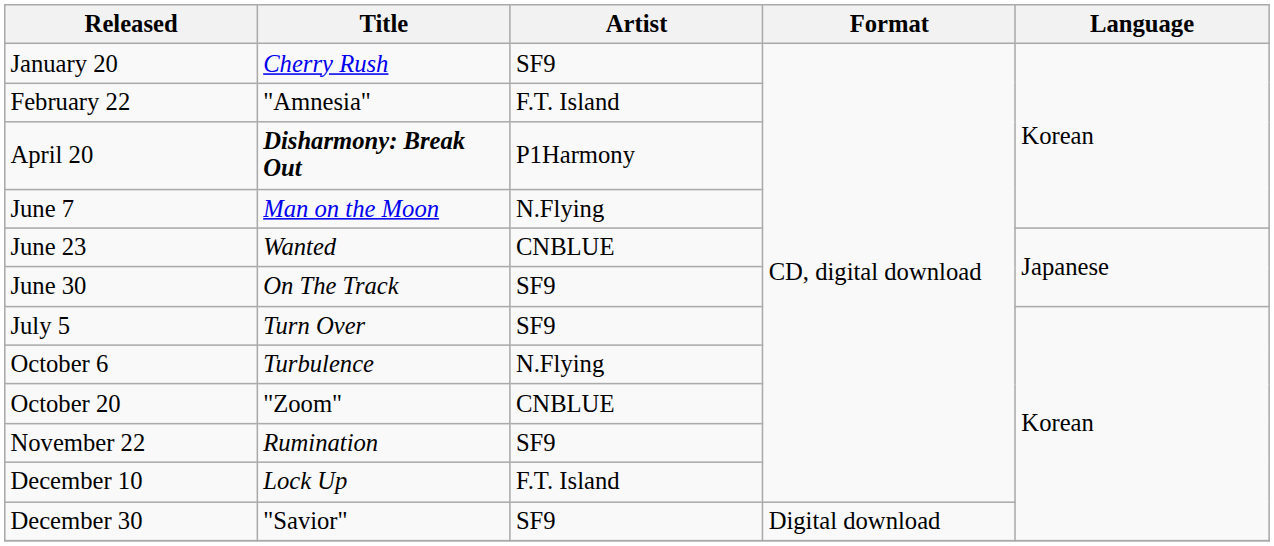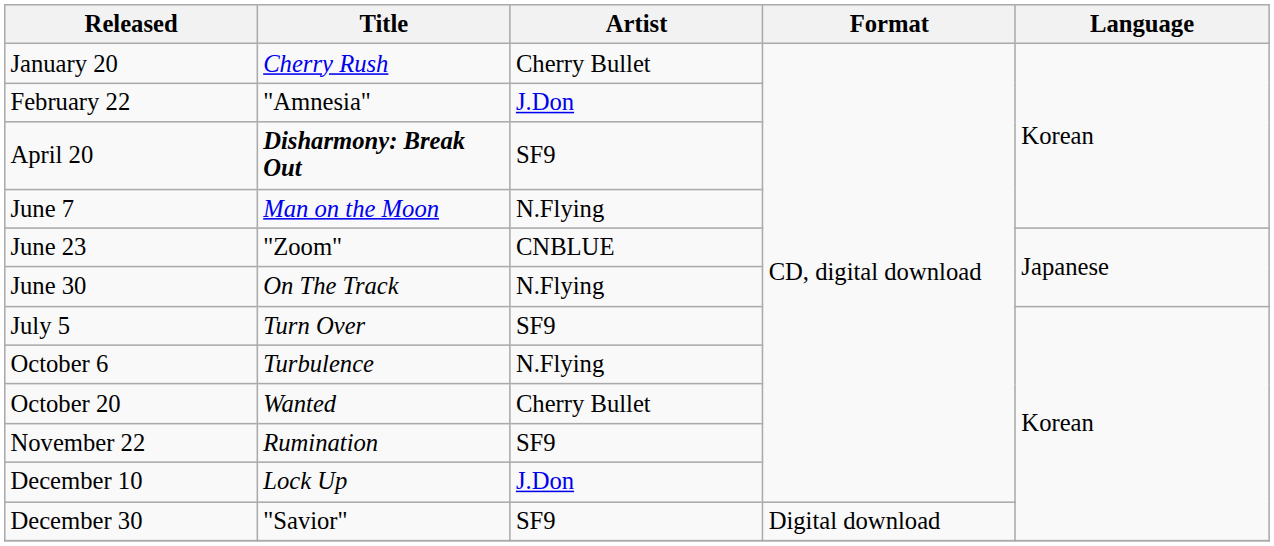January 20 | Artist: SF9 -> Cherry Bullet
February 22 | Artist: F.T. Island -> J.Don
April 20 | Artist: P1Harmony -> SF9
June 23 | Title: Wanted -> "Zoom"
June 30 | Artist: SF9 -> N.Flying
October 20 | Title: "Zoom" -> Wanted
October 20 | Artist: CNBLUE -> Cherry Bullet
December 10 | Artist: F.T. Island -> J.Don
